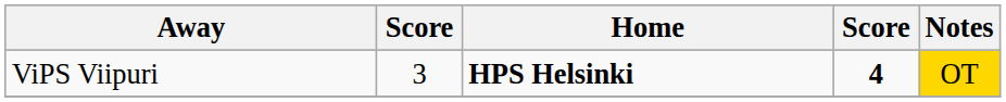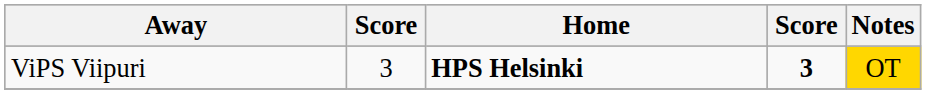ViPS Viipuri | column 4: 4 -> 3
